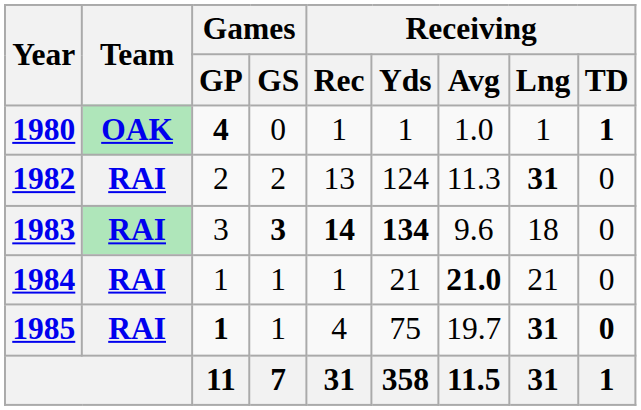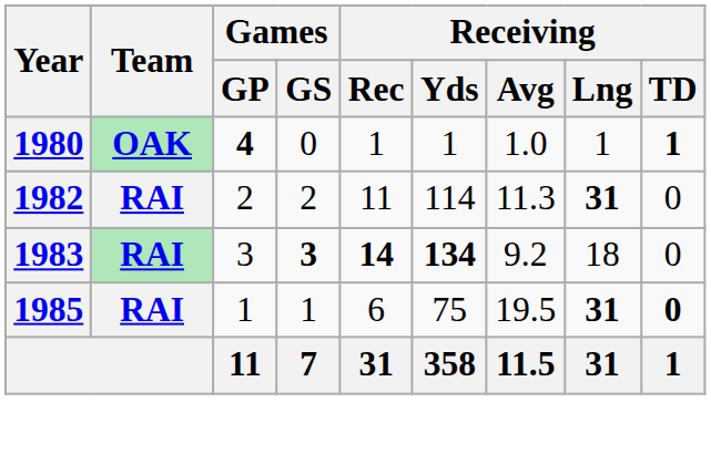1982 | Receiving / Rec: 13 -> 11
1982 | Receiving / Yds: 124 -> 114
1983 | Receiving / Avg: 9.6 -> 9.2
- row: 1984 | RAI | 1 | 1 | 1 | 21 | 21.0 | 21 | 0
1985 | Games / GP: bold -> normal
1985 | Receiving / Rec: 4 -> 6
1985 | Receiving / Avg: 19.7 -> 19.5
